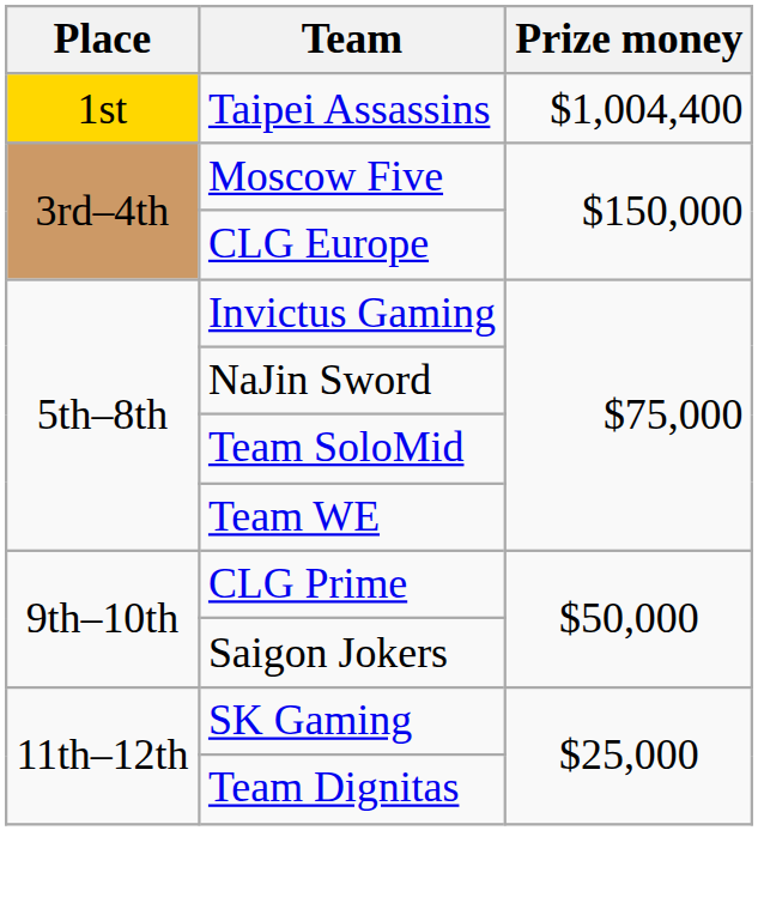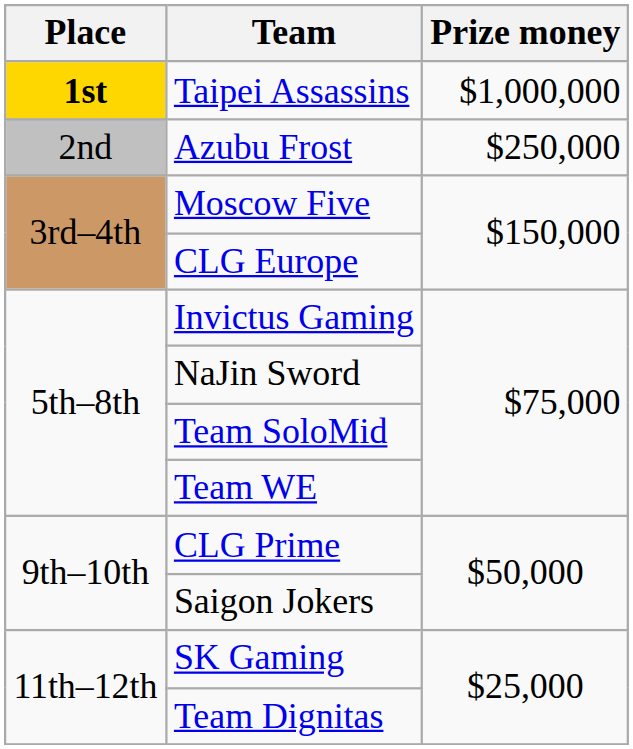Taipei Assassins | Place: normal -> bold
Taipei Assassins | Prize money: $1,004,400 -> $1,000,000
+ row: 2nd | Azubu Frost | $250,000
